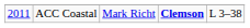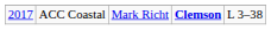ACC Coastal | column 1: 2011 -> 2017
